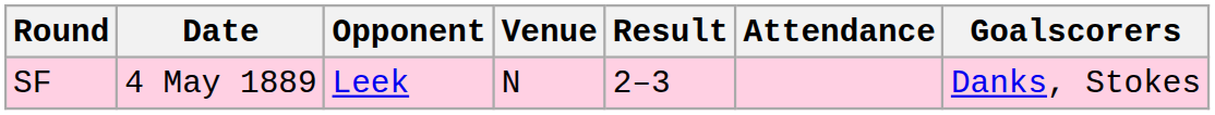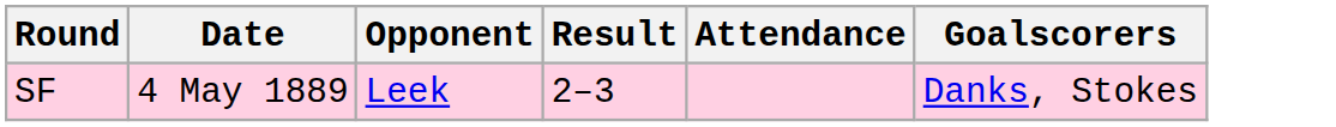- column: Venue | N
